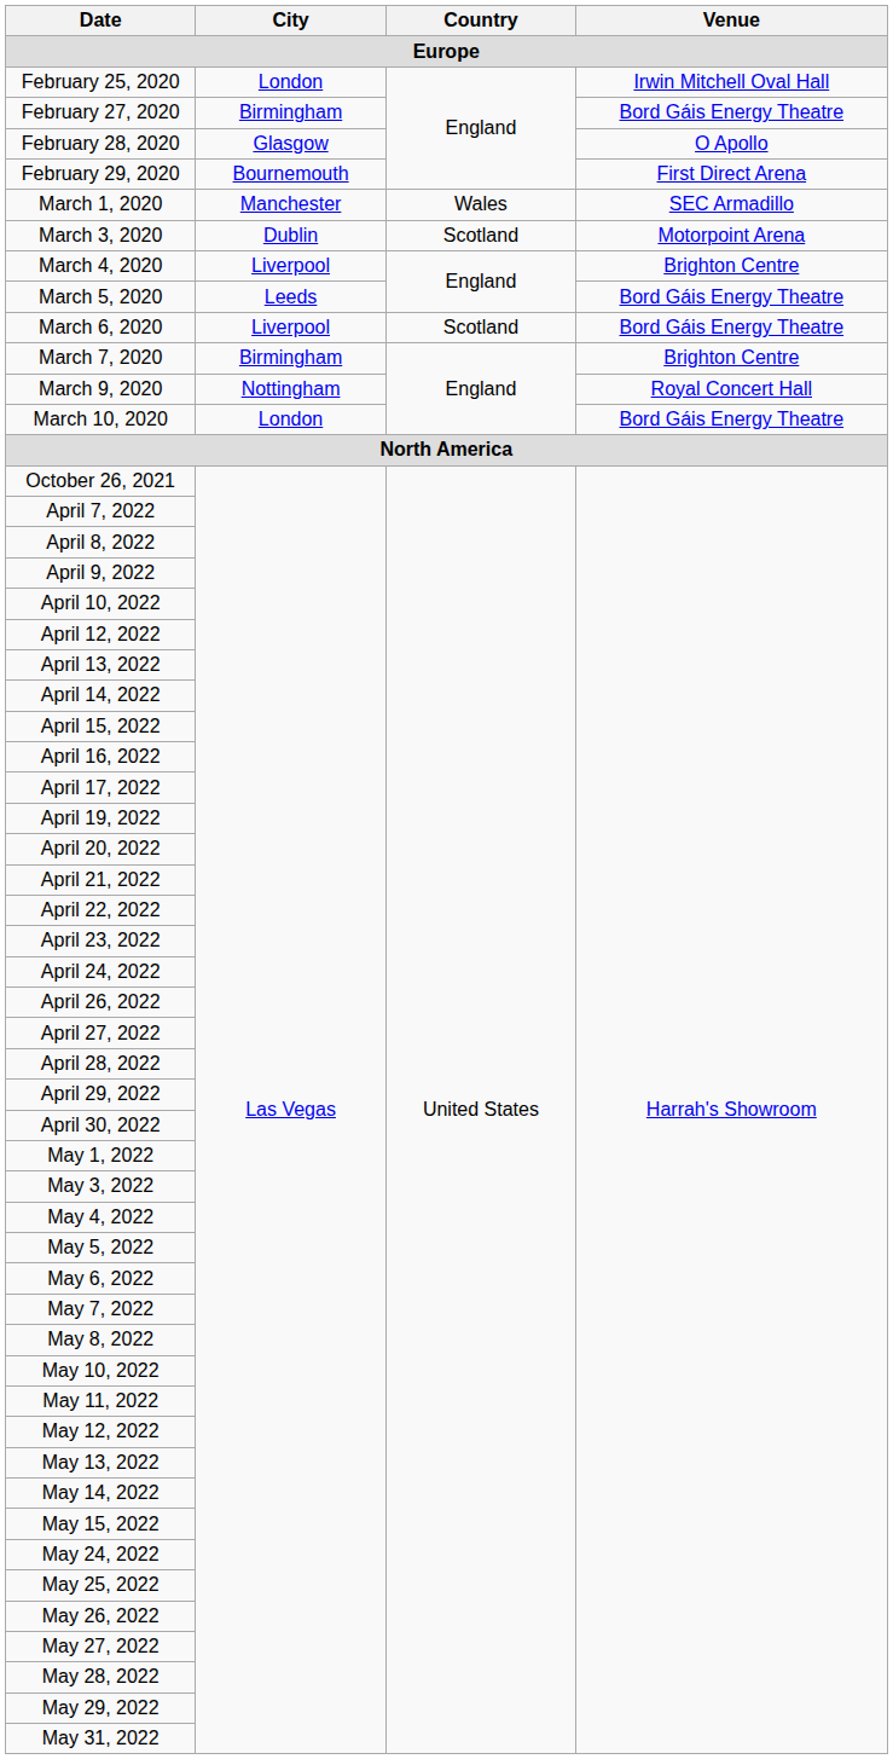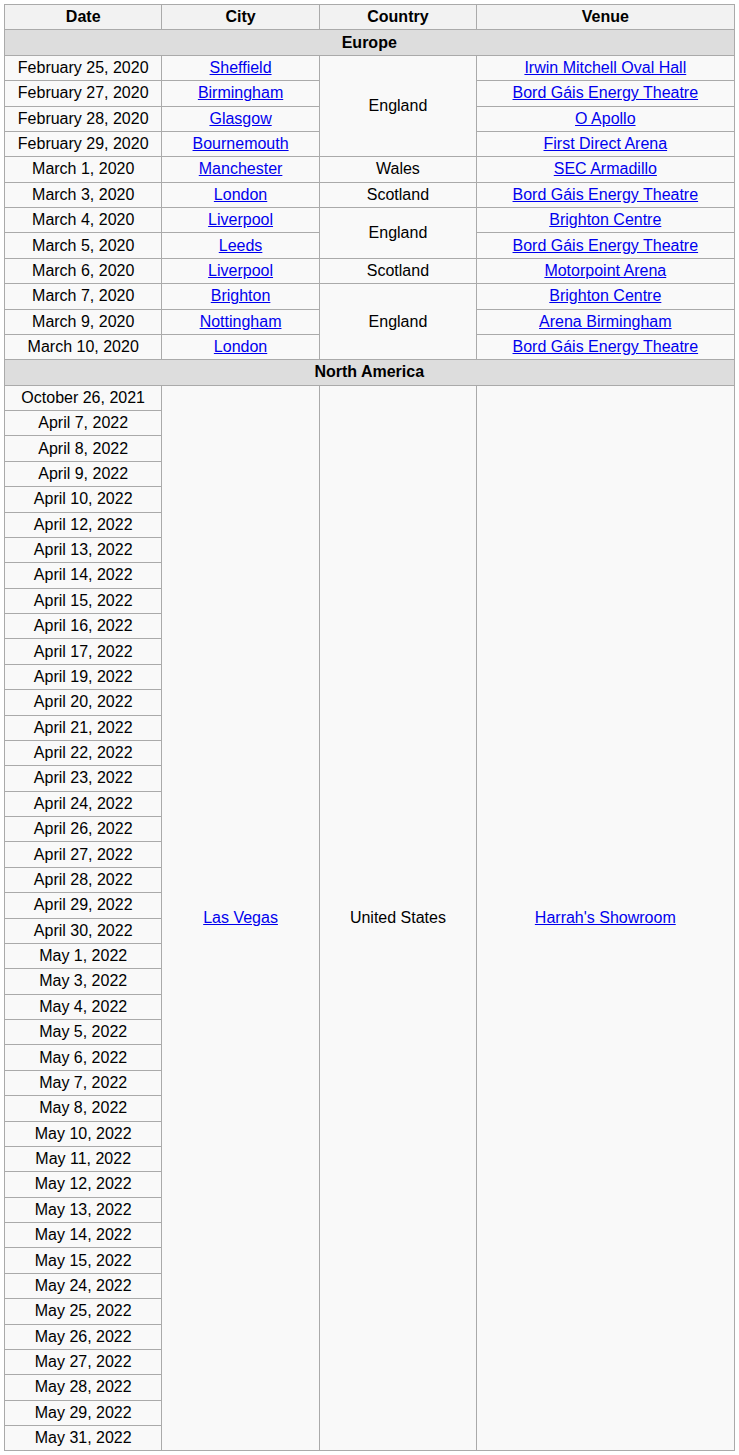February 25, 2020 | City: London -> Sheffield
March 3, 2020 | City: Dublin -> London
March 3, 2020 | Venue: Motorpoint Arena -> Bord Gáis Energy Theatre
March 6, 2020 | Venue: Bord Gáis Energy Theatre -> Motorpoint Arena
March 7, 2020 | City: Birmingham -> Brighton
March 9, 2020 | Venue: Royal Concert Hall -> Arena Birmingham
